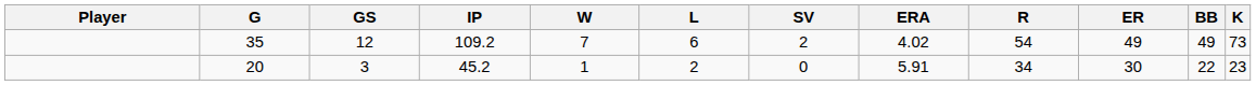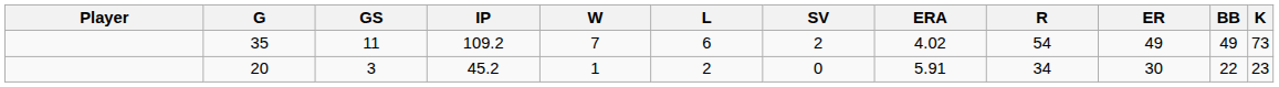35 | GS: 12 -> 11
